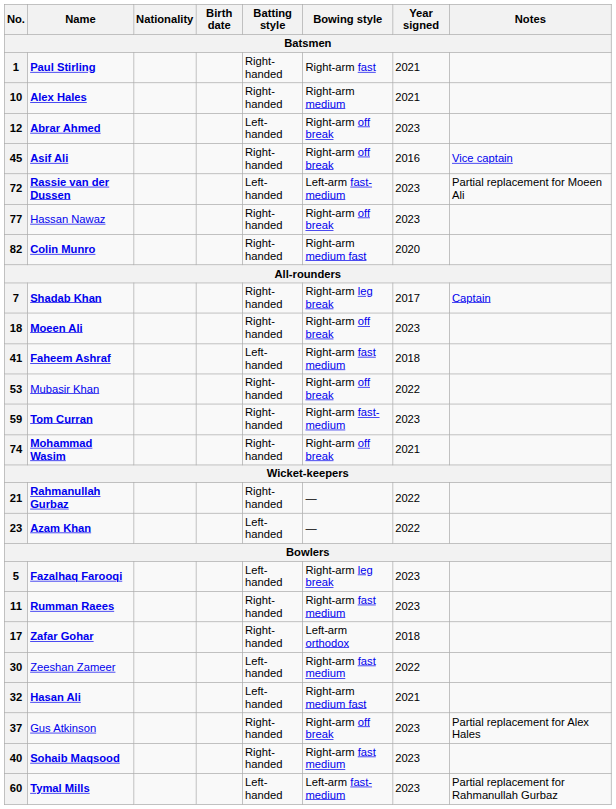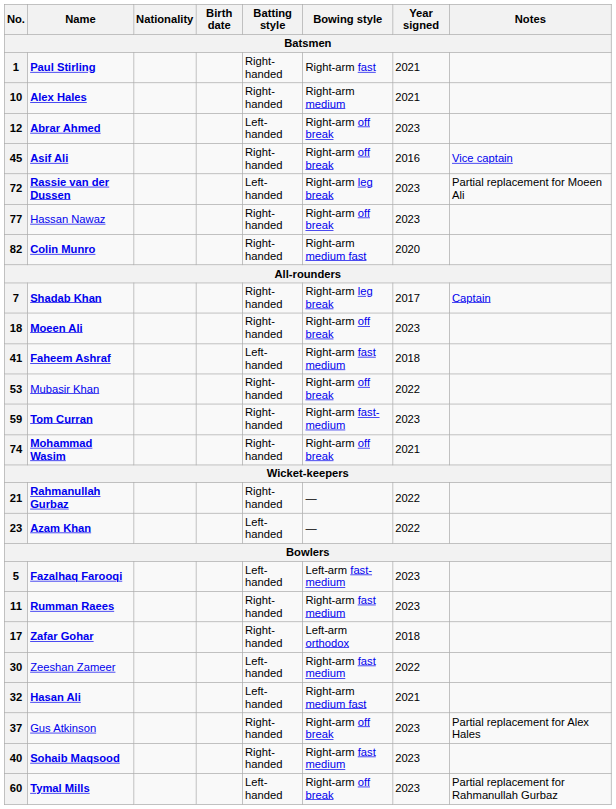72 | Bowing style / Batsmen: Left-arm fast-medium -> Right-arm leg break
5 | Bowing style / Batsmen: Right-arm leg break -> Left-arm fast-medium
60 | Bowing style / Batsmen: Left-arm fast-medium -> Right-arm off break
